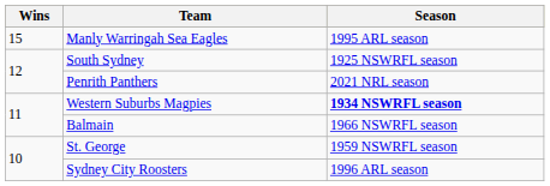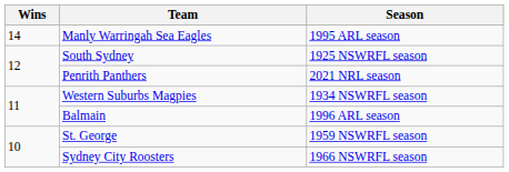Manly Warringah Sea Eagles | Wins: 15 -> 14
Western Suburbs Magpies | Season: bold -> normal
Balmain | Season: 1966 NSWRFL season -> 1996 ARL season
Sydney City Roosters | Season: 1996 ARL season -> 1966 NSWRFL season
